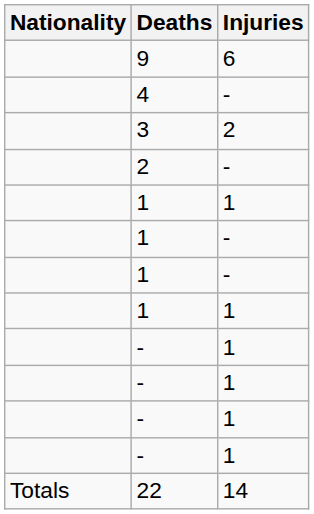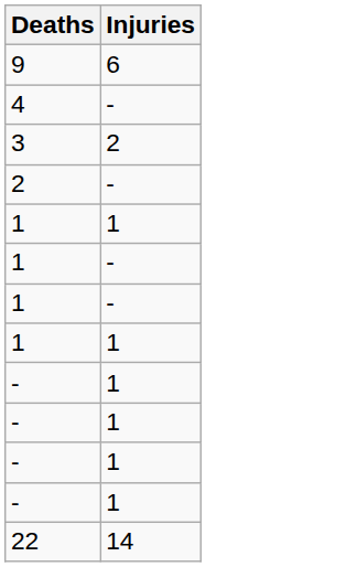- column: Nationality | Totals
